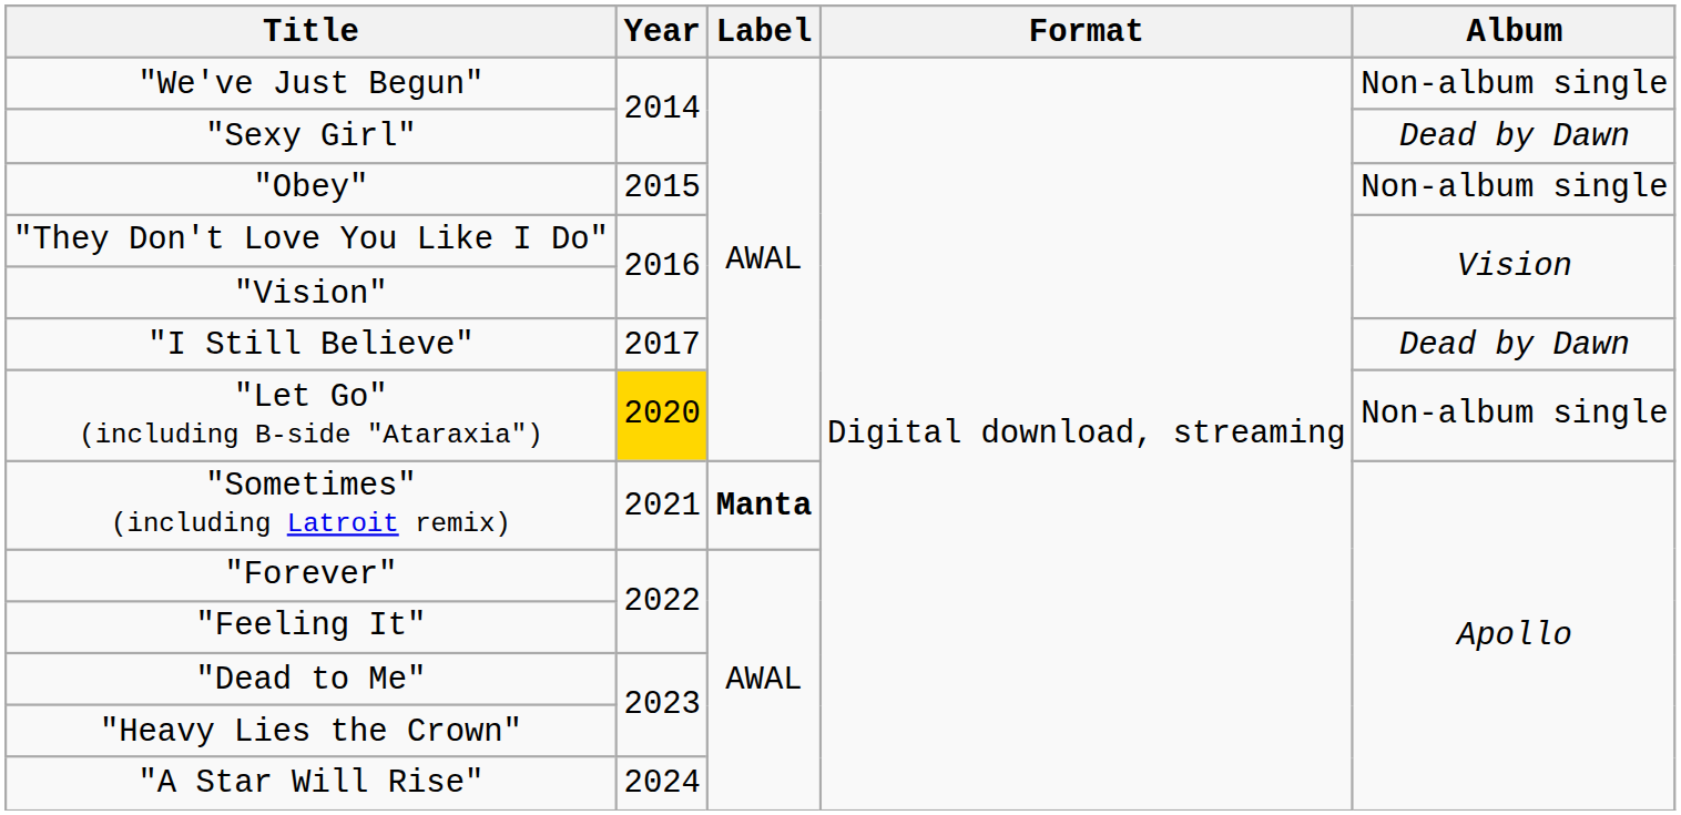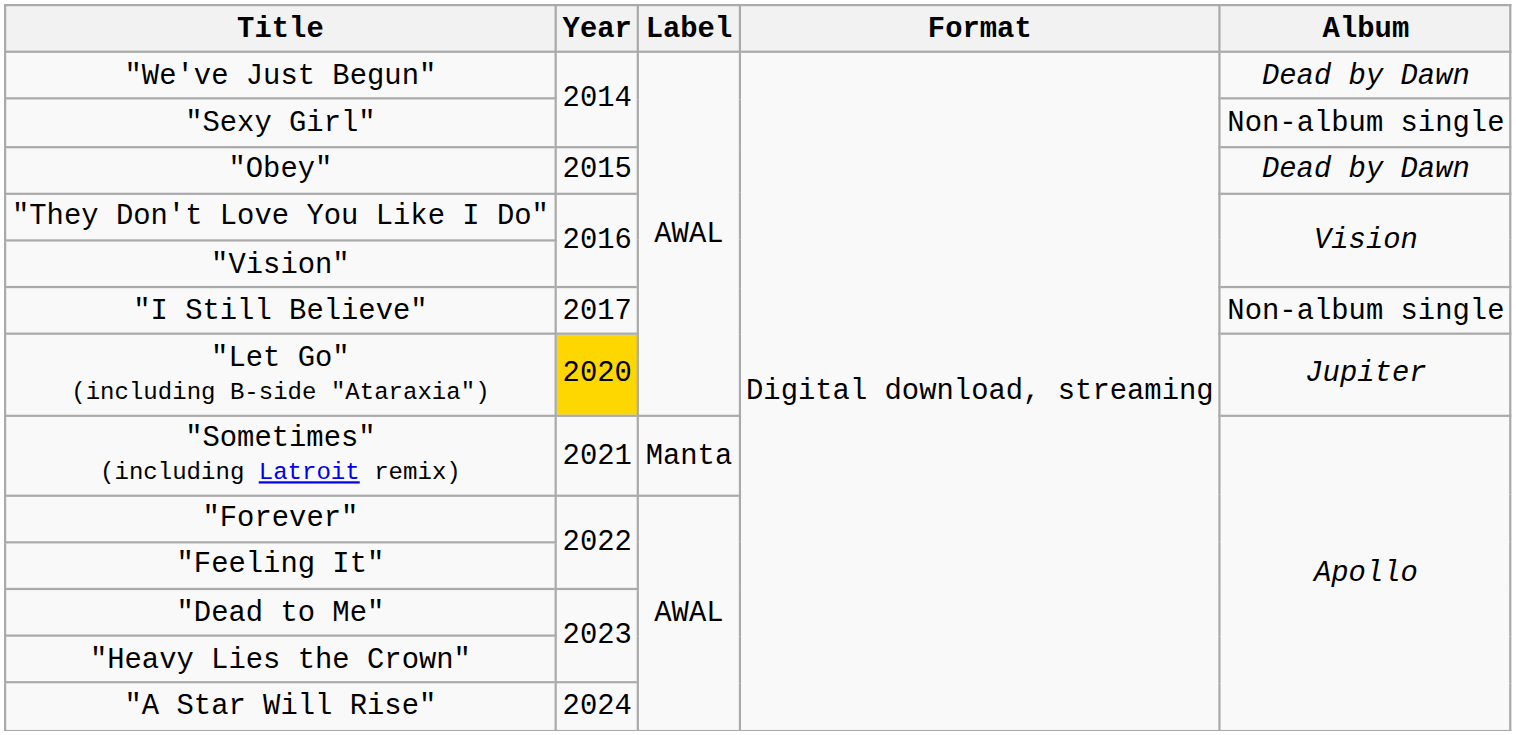"We've Just Begun" | Album: Non-album single -> Dead by Dawn
"Sexy Girl" | Album: Dead by Dawn -> Non-album single
"Obey" | Album: Non-album single -> Dead by Dawn
"I Still Believe" | Album: Dead by Dawn -> Non-album single
"Let Go" (including B-side "Ataraxia") | Album: Non-album single -> Jupiter
"Sometimes" (including Latroit remix) | Label: bold -> normal
